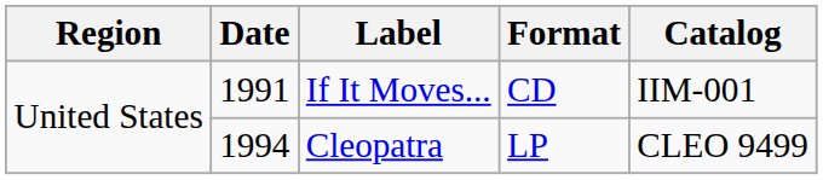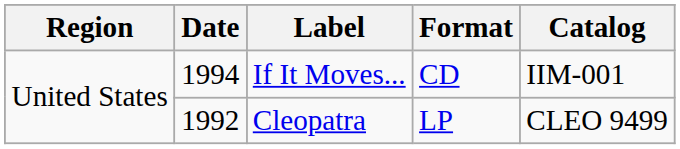If It Moves... | Date: 1991 -> 1994
Cleopatra | Date: 1994 -> 1992
